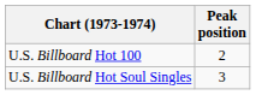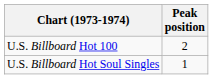U.S. Billboard Hot Soul Singles | Peak position: 3 -> 1
